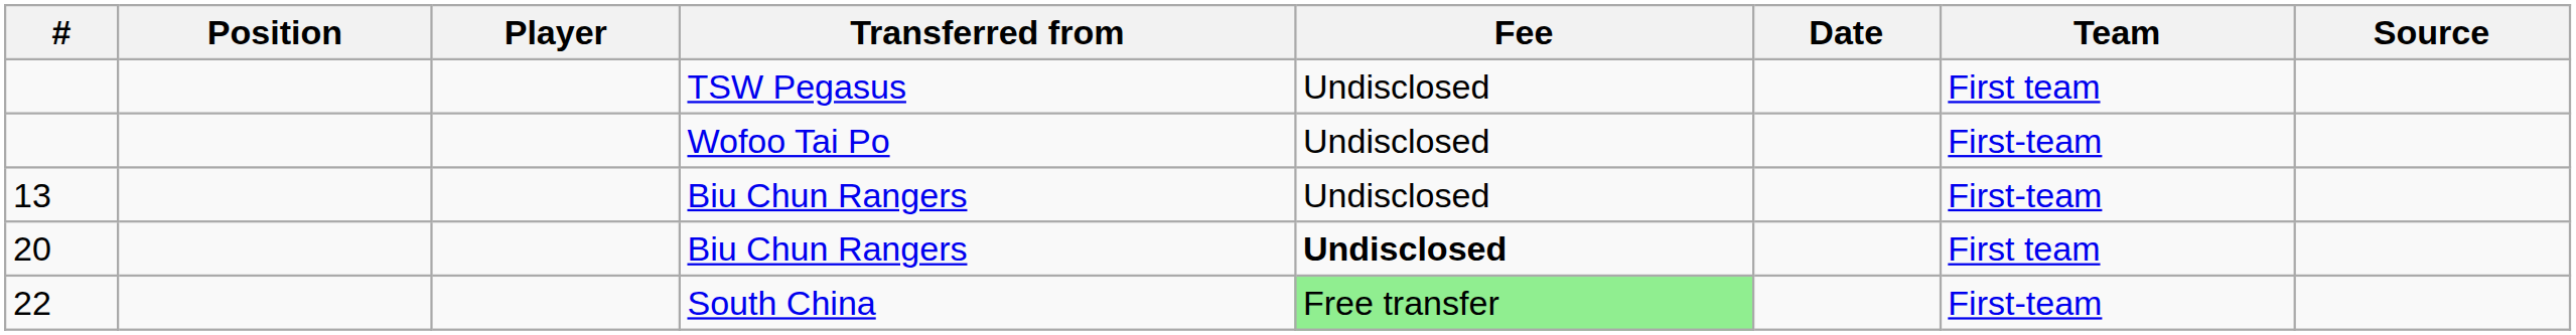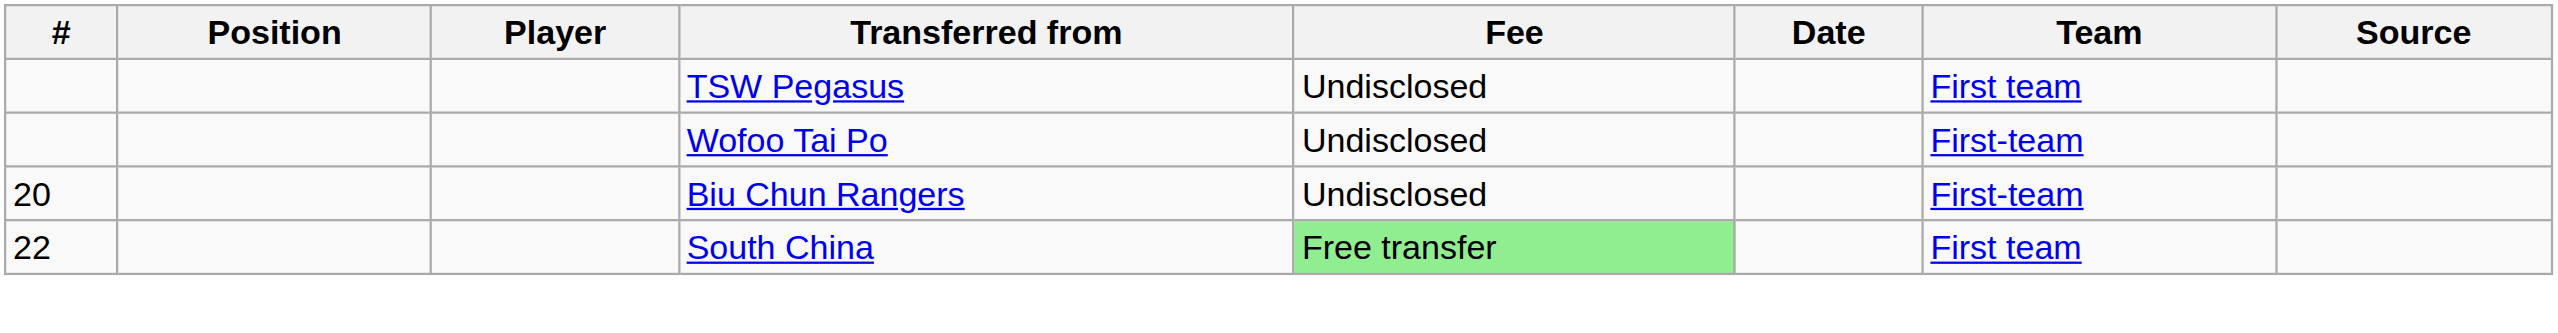- row: 13 | Biu Chun Rangers | Undisclosed | First-team
20 | Fee: bold -> normal
20 | Team: First team -> First-team
22 | Team: First-team -> First team
